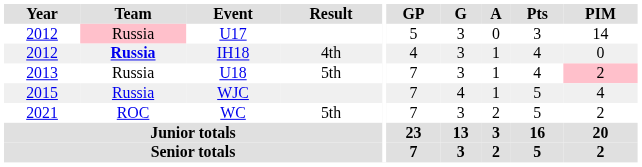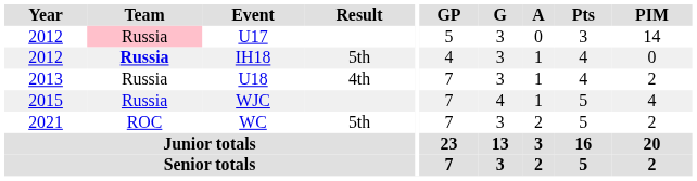IH18 | Result: 4th -> 5th
U18 | Result: 5th -> 4th
U18 | PIM: pink background -> no background
